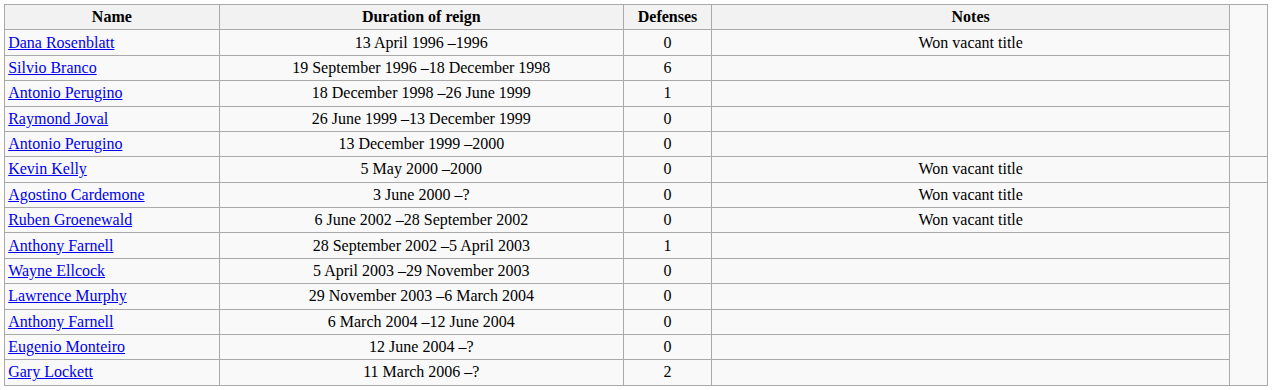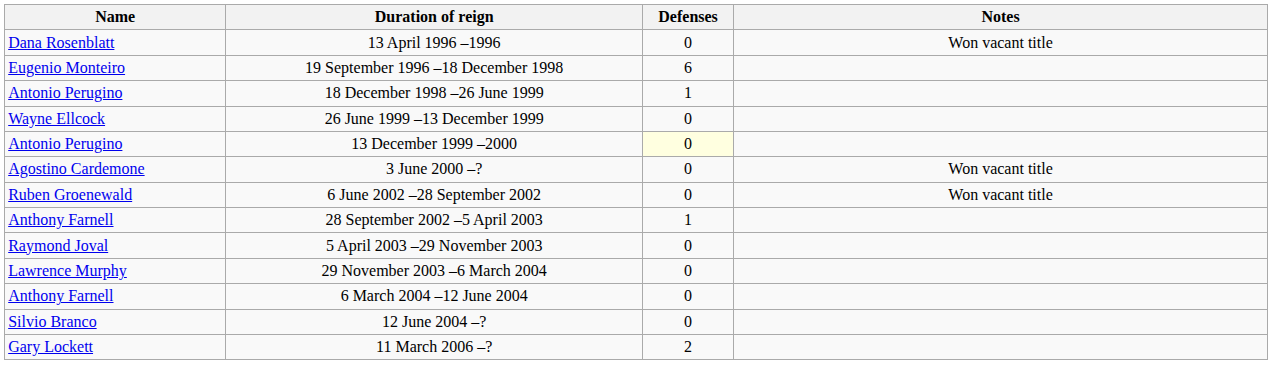19 September 1996 –18 December 1998 | Name: Silvio Branco -> Eugenio Monteiro
26 June 1999 –13 December 1999 | Name: Raymond Joval -> Wayne Ellcock
13 December 1999 –2000 | Defenses: no background -> lightyellow background
- row: Kevin Kelly | 5 May 2000 –2000 | 0 | Won vacant title
5 April 2003 –29 November 2003 | Name: Wayne Ellcock -> Raymond Joval
12 June 2004 –? | Name: Eugenio Monteiro -> Silvio Branco
